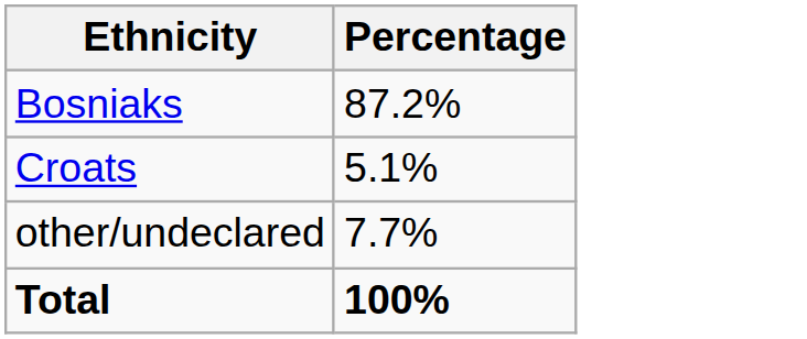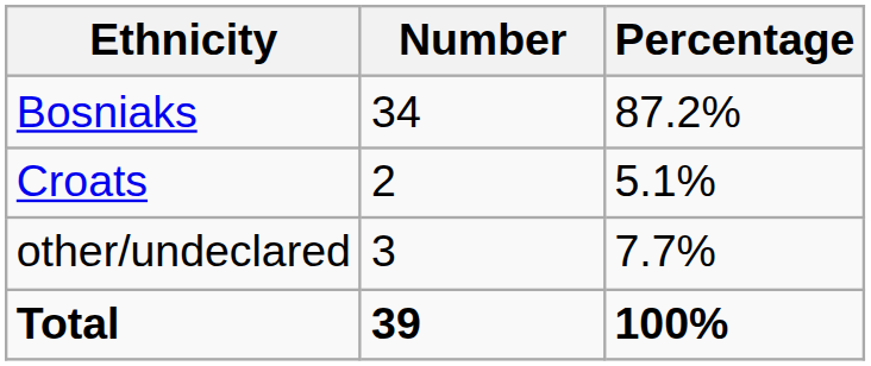+ column: Number | 34 | 2 | 3 | 39
